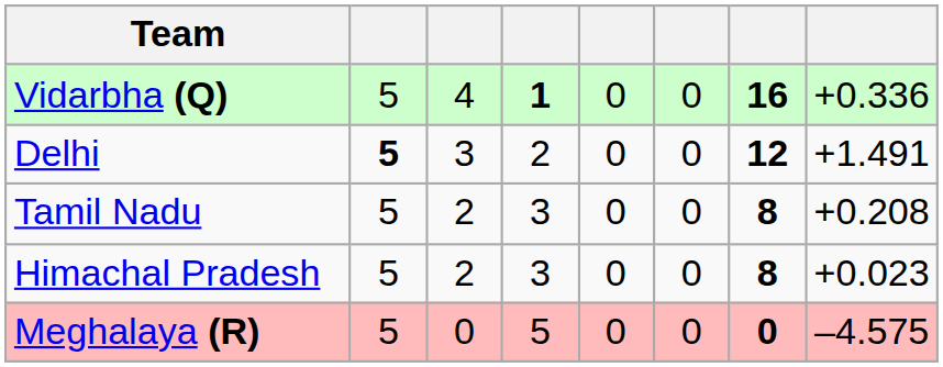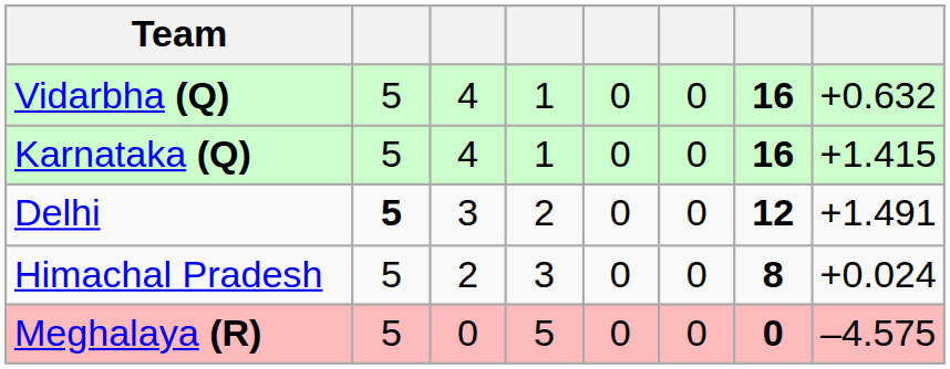Vidarbha (Q) | column 4: bold -> normal
Vidarbha (Q) | column 8: +0.336 -> +0.632
+ row: Karnataka (Q) | 5 | 4 | 1 | 0 | 0 | 16 | +1.415
- row: Tamil Nadu | 5 | 2 | 3 | 0 | 0 | 8 | +0.208
Himachal Pradesh | column 8: +0.023 -> +0.024
